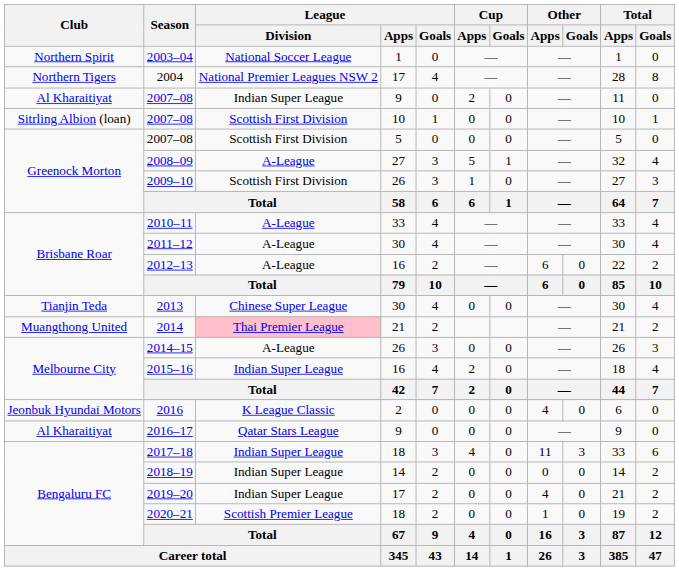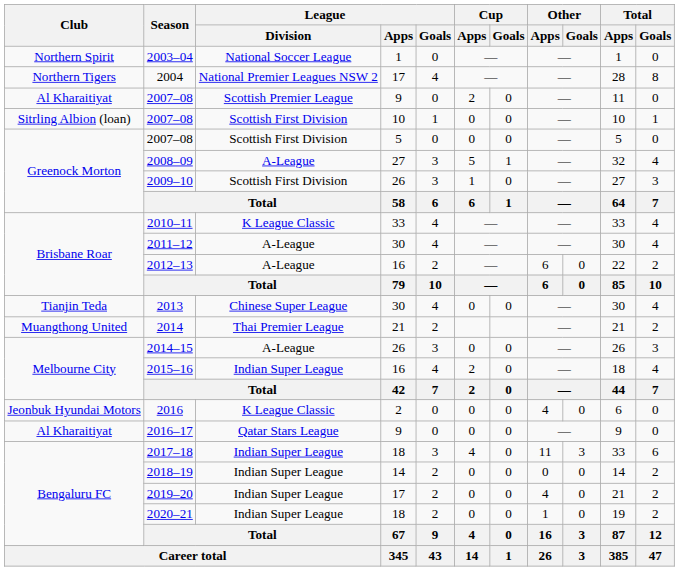2007–08 / 9 | League / Division: Indian Super League -> Scottish Premier League
2010–11 | League / Division: A-League -> K League Classic
2014 | League / Division: pink background -> no background
2020–21 | League / Division: Scottish Premier League -> Indian Super League
